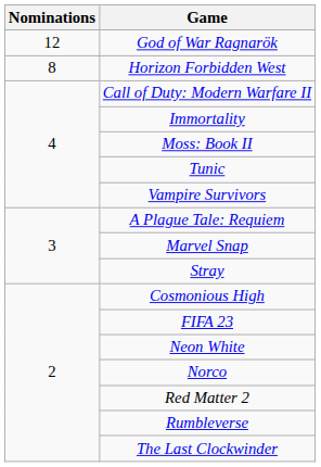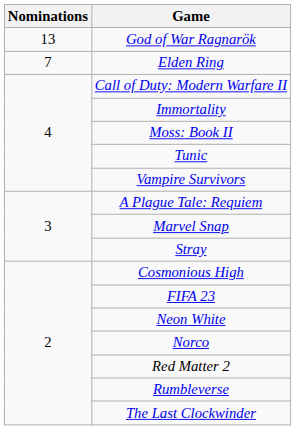God of War Ragnarök | Nominations: 12 -> 13
- row: 8 | Horizon Forbidden West
+ row: 7 | Elden Ring
